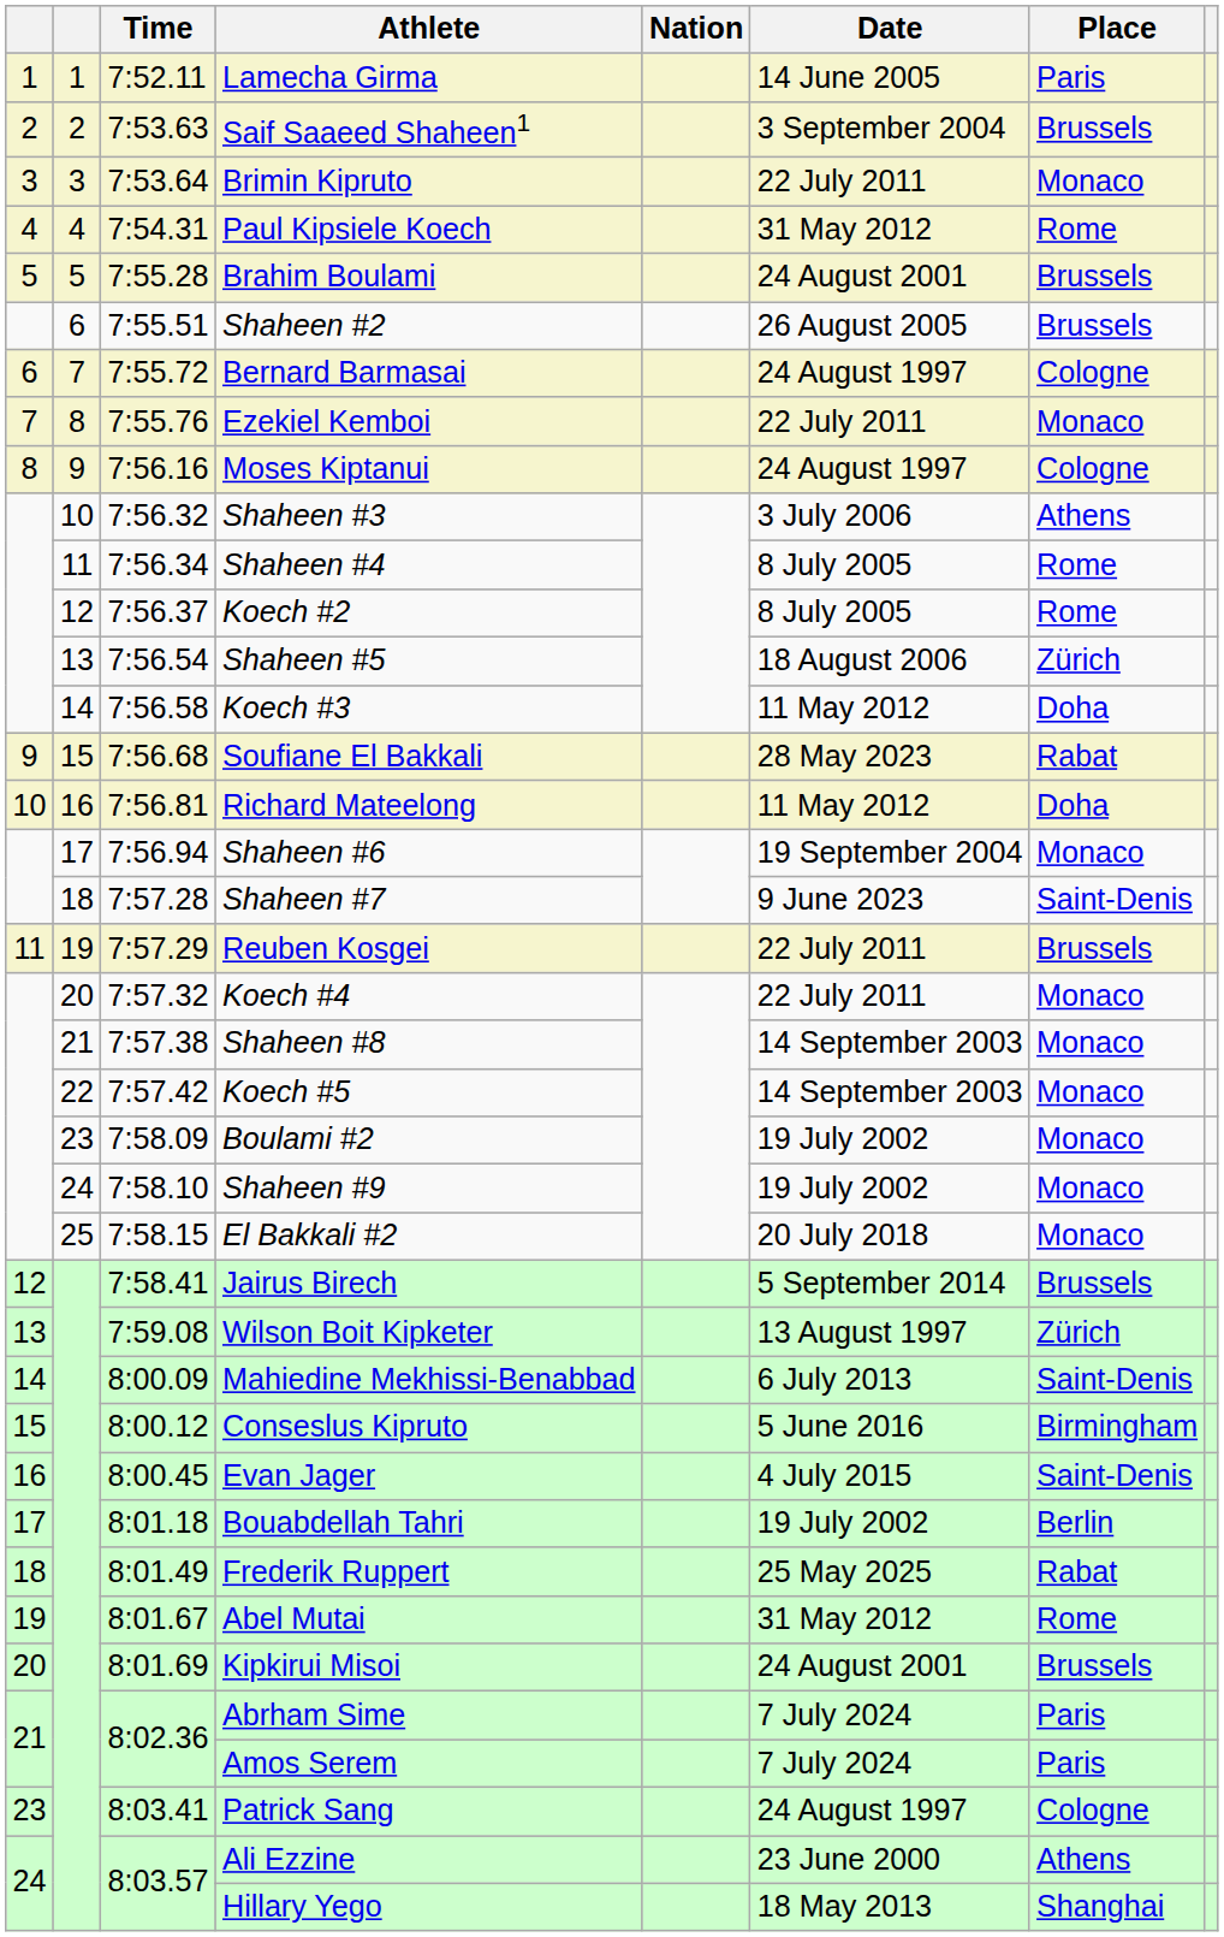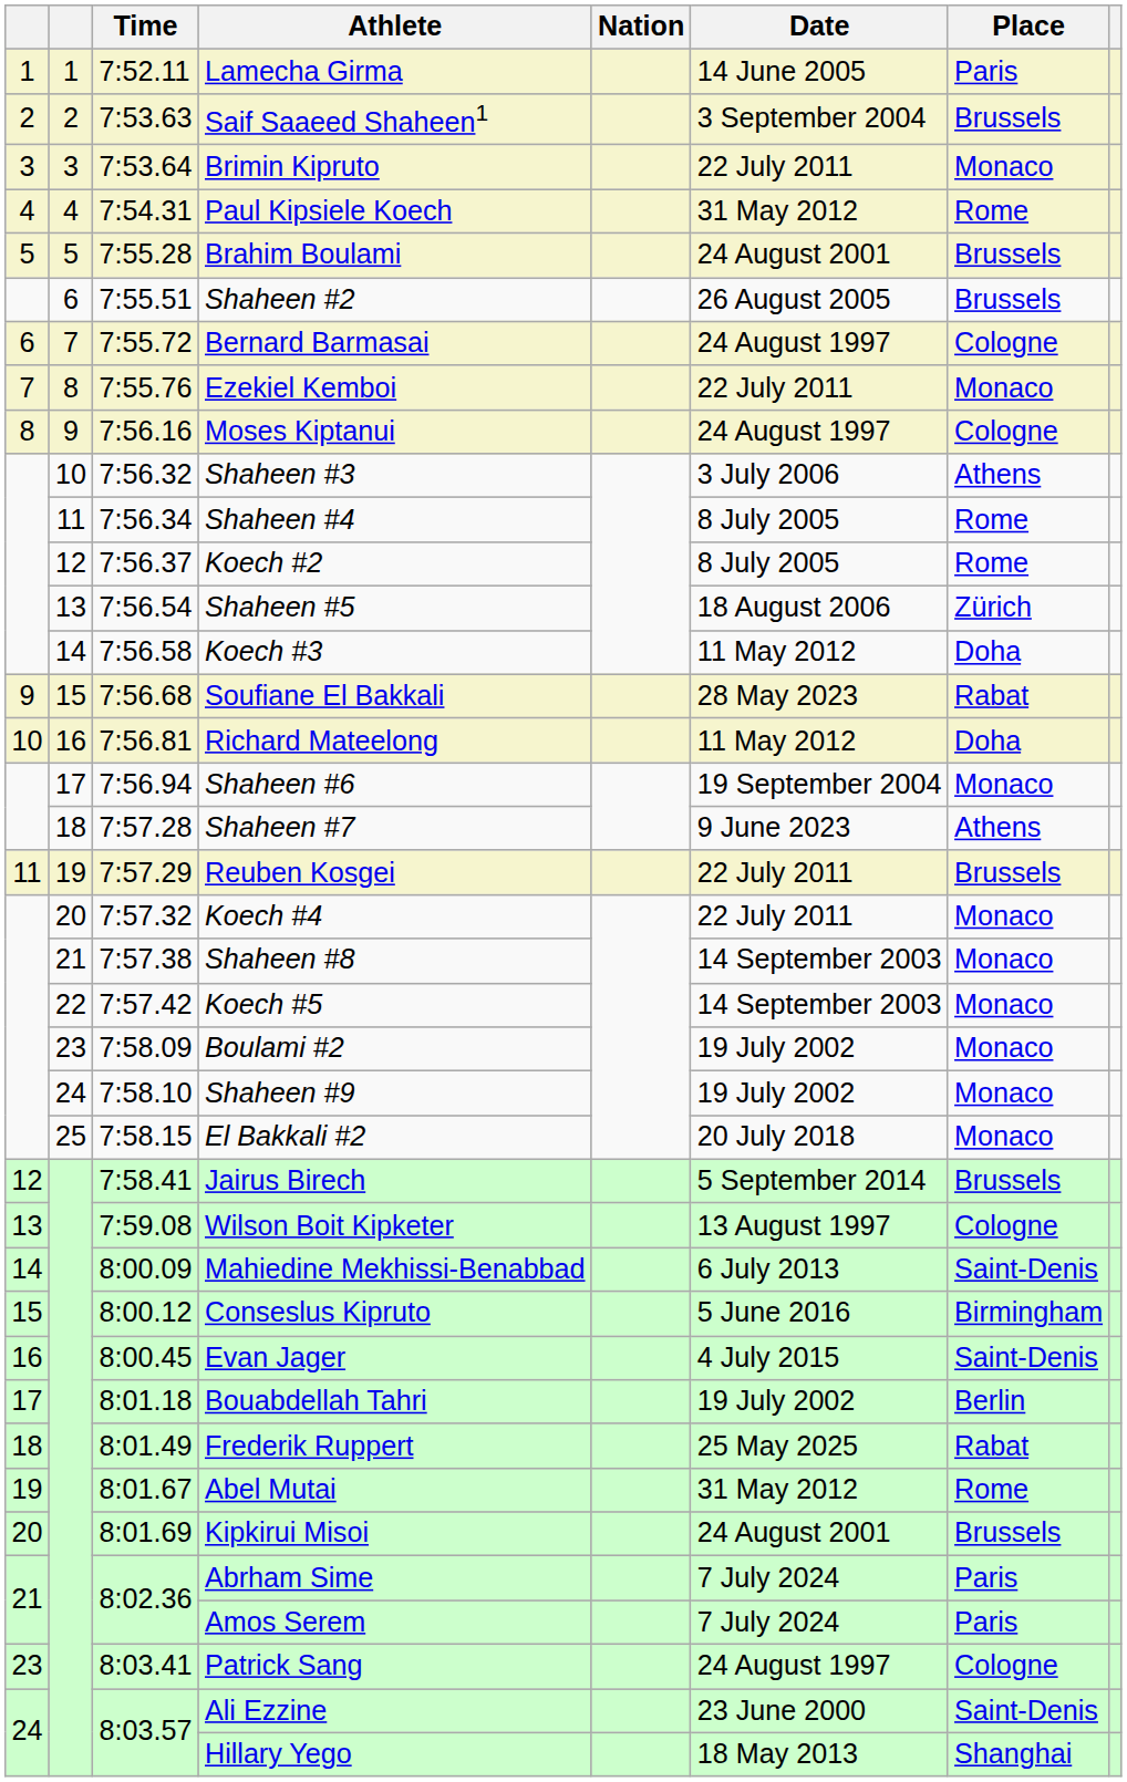Shaheen #7 | Place: Saint-Denis -> Athens
Wilson Boit Kipketer | Place: Zürich -> Cologne
Ali Ezzine | Place: Athens -> Saint-Denis
